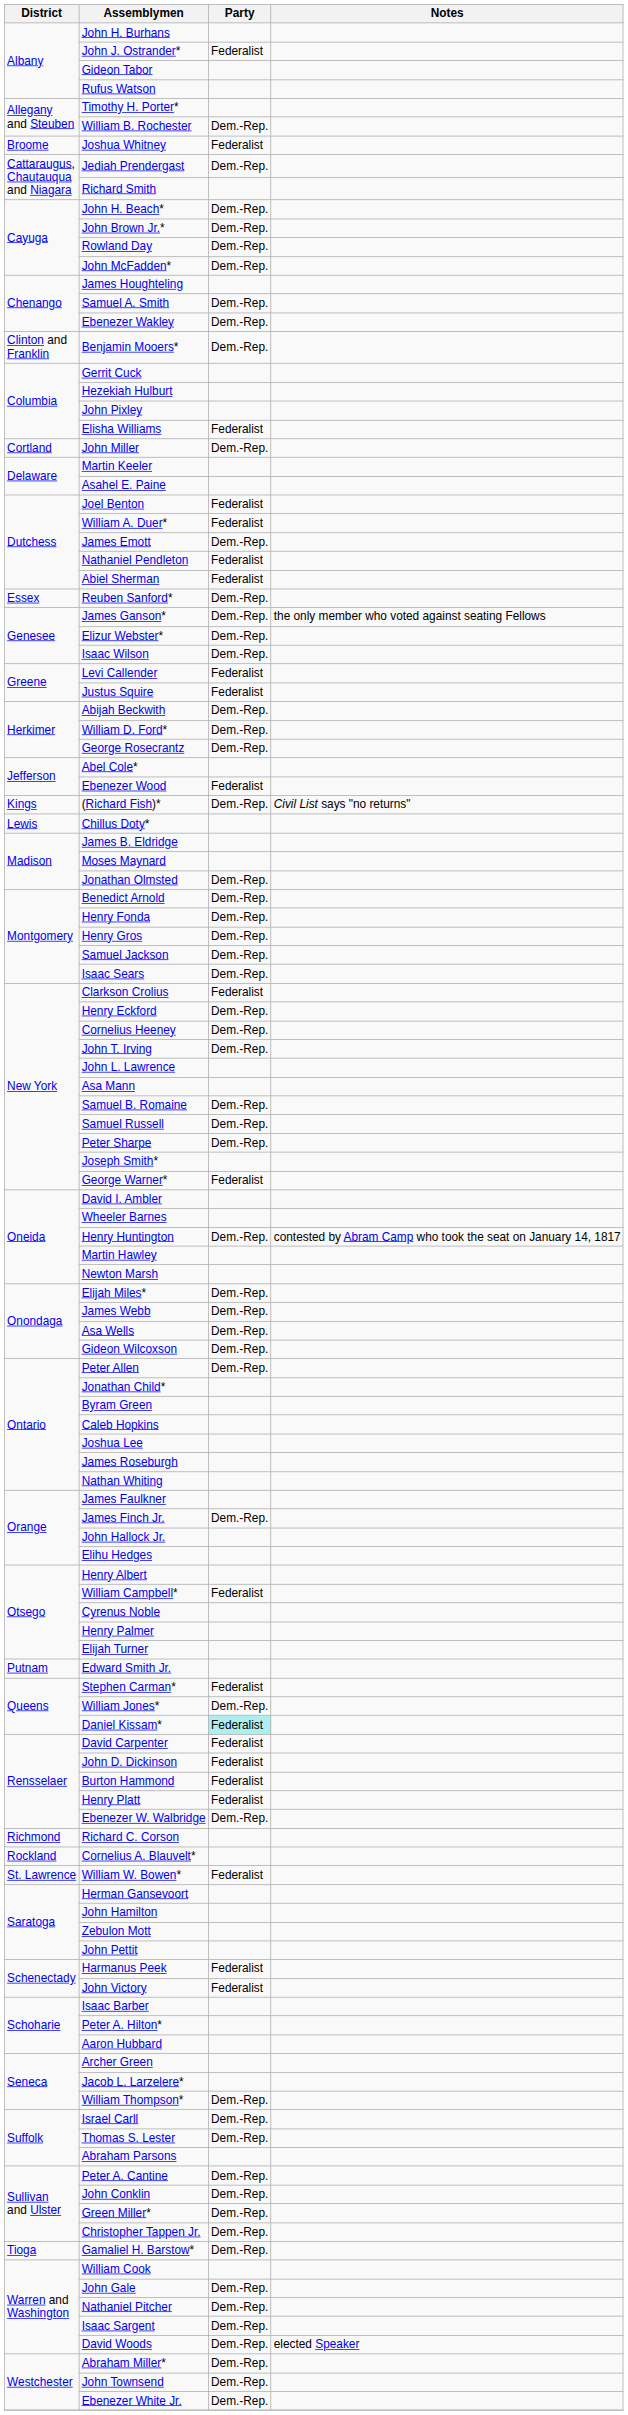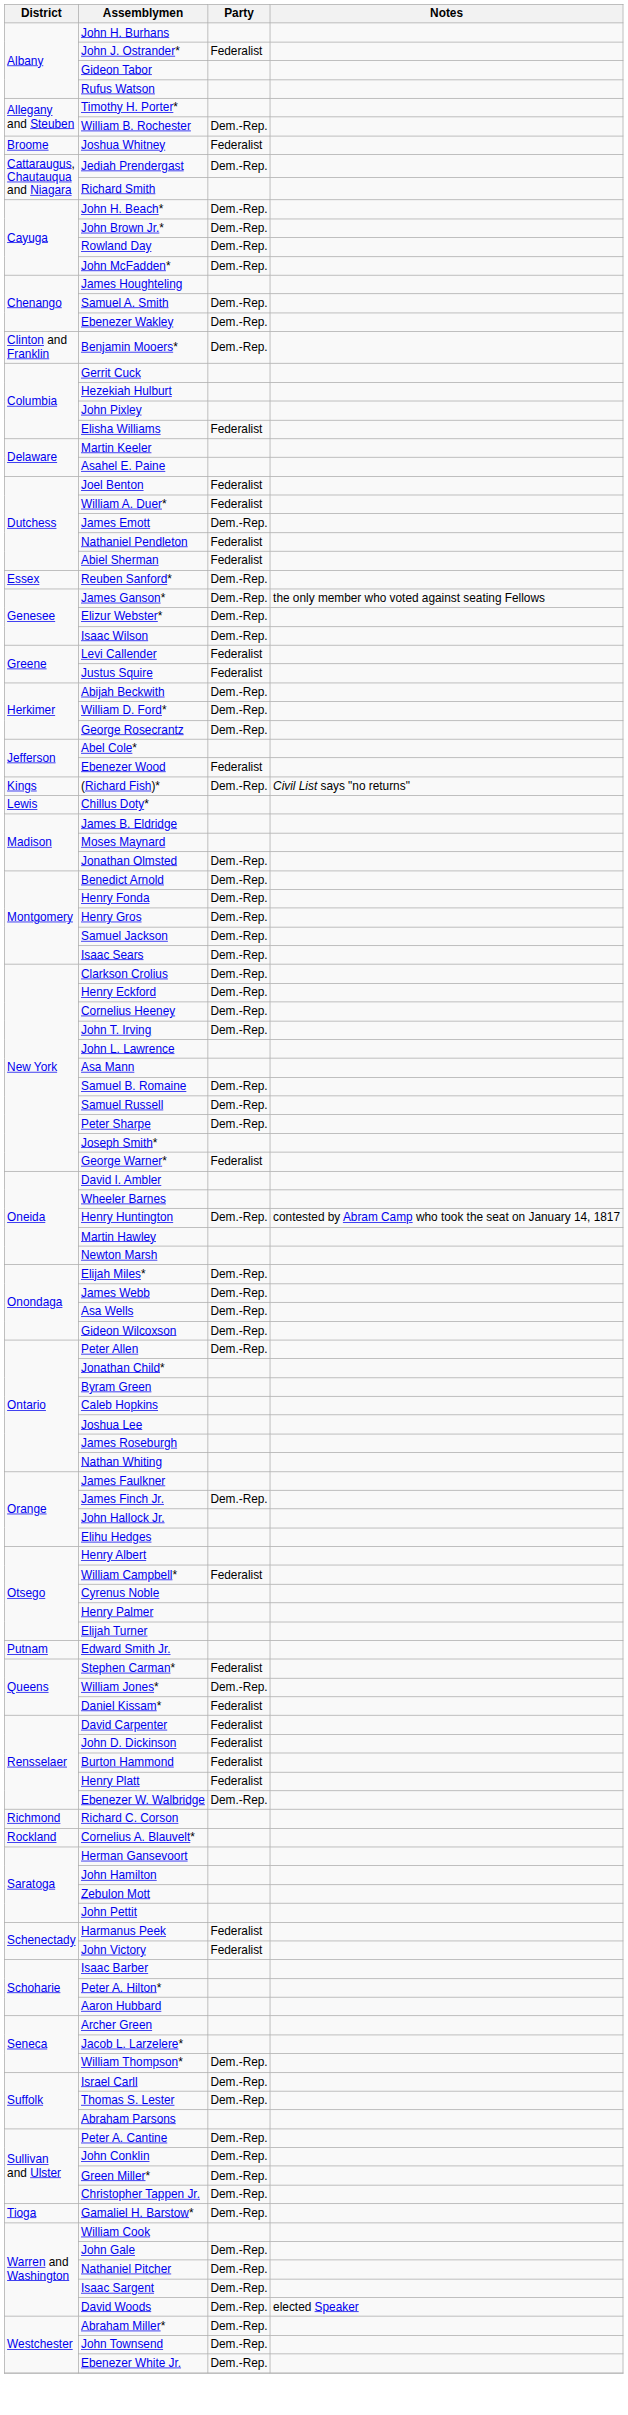- row: Cortland | John Miller | Dem.-Rep.
Clarkson Crolius | Party: Federalist -> Dem.-Rep.
Daniel Kissam* | Party: paleturquoise background -> no background
- row: St. Lawrence | William W. Bowen* | Federalist
